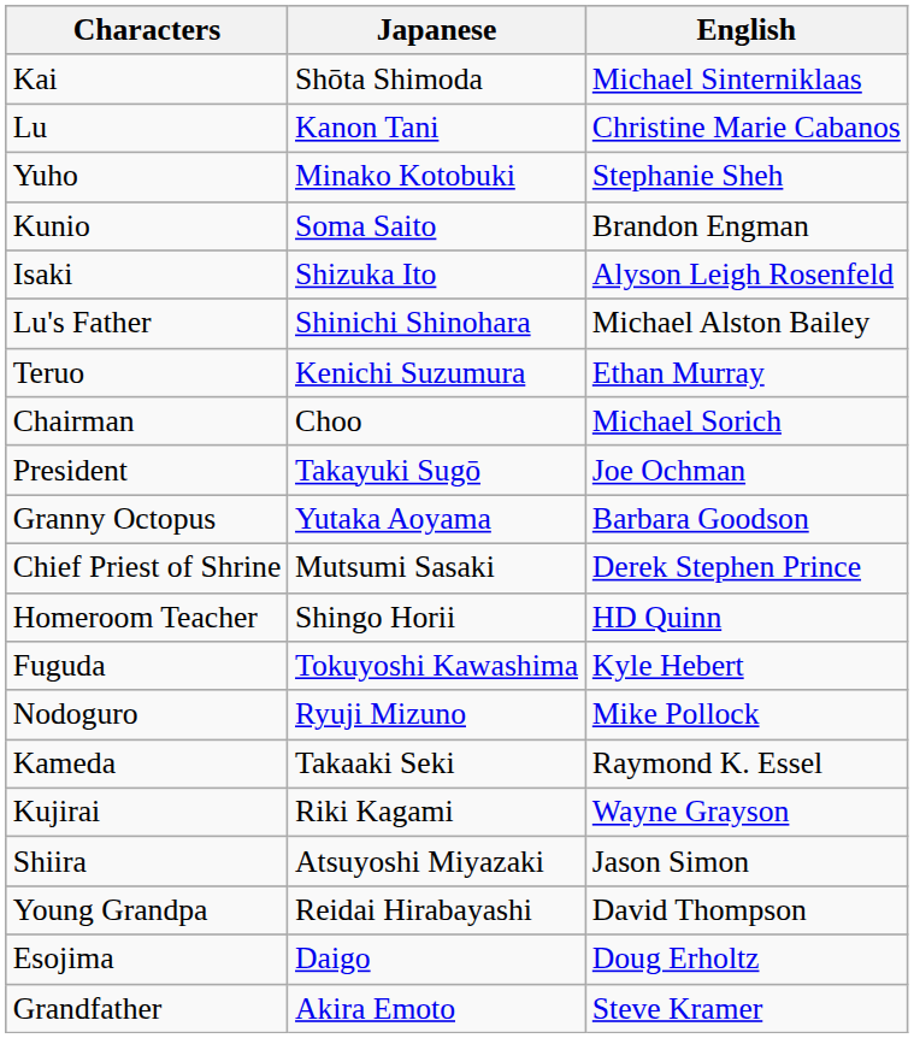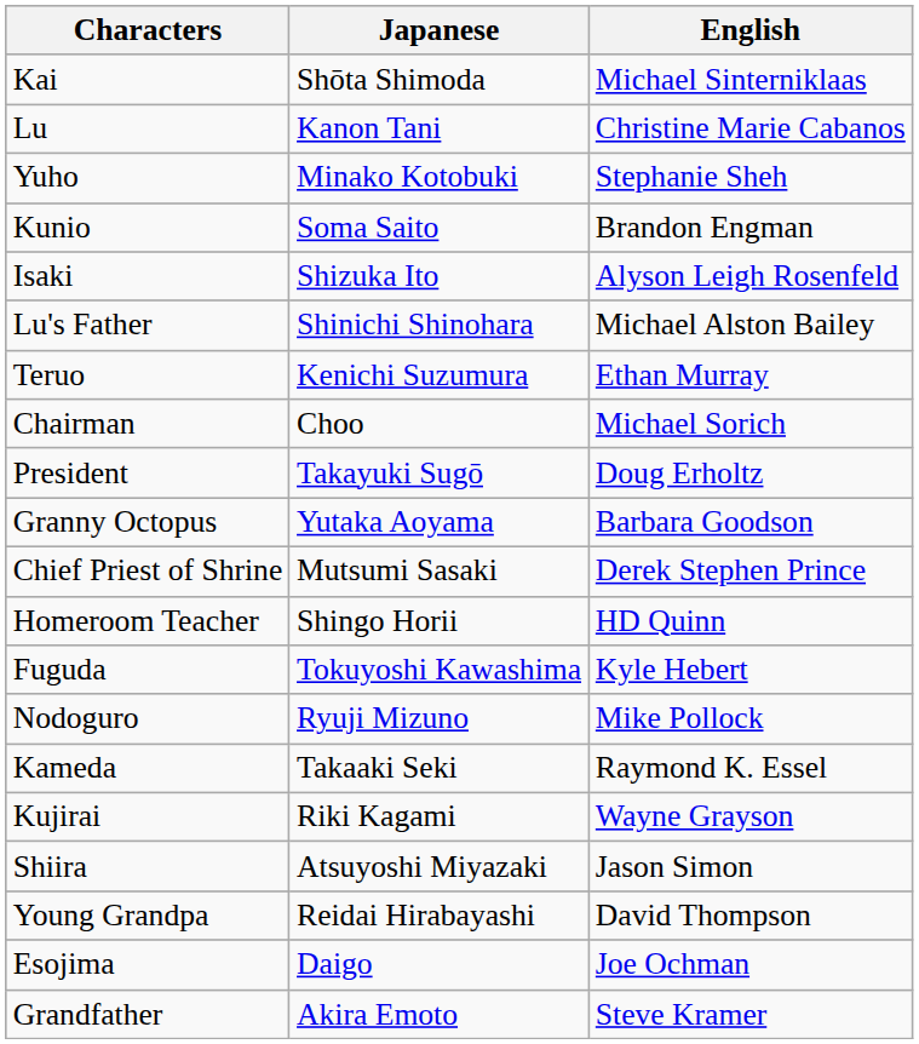President | English: Joe Ochman -> Doug Erholtz
Esojima | English: Doug Erholtz -> Joe Ochman
